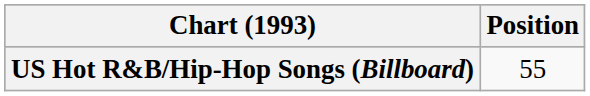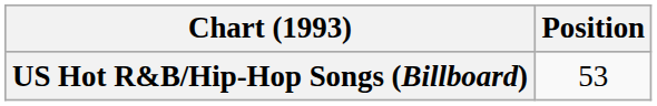US Hot R&B/Hip-Hop Songs (Billboard) | Position: 55 -> 53
